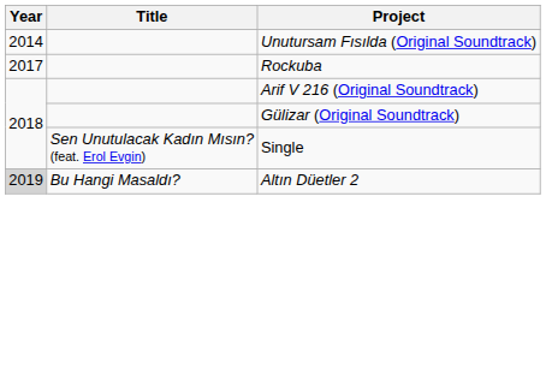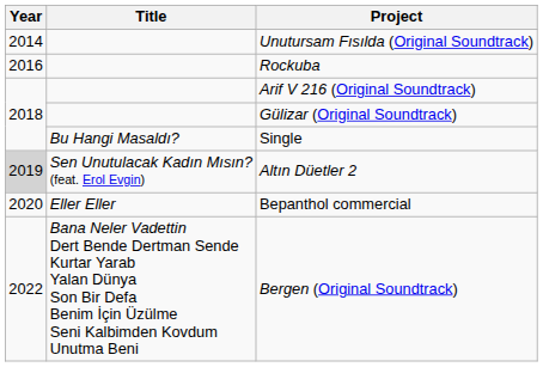Rockuba | Year: 2017 -> 2016
Single | Title: Sen Unutulacak Kadın Mısın? (feat. Erol Evgin) -> Bu Hangi Masaldı?
Altın Düetler 2 | Title: Bu Hangi Masaldı? -> Sen Unutulacak Kadın Mısın? (feat. Erol Evgin)
+ row: 2020 | Eller Eller | Bepanthol commercial
+ row: 2022 | Bana Neler Vadettin Dert Bende Dertman Sende Kurtar Yarab Yalan Dünya Son Bir Defa Benim İçin Üzülme Seni Kalbimden Kovdum Unutma Beni | Bergen (Original Soundtrack)
